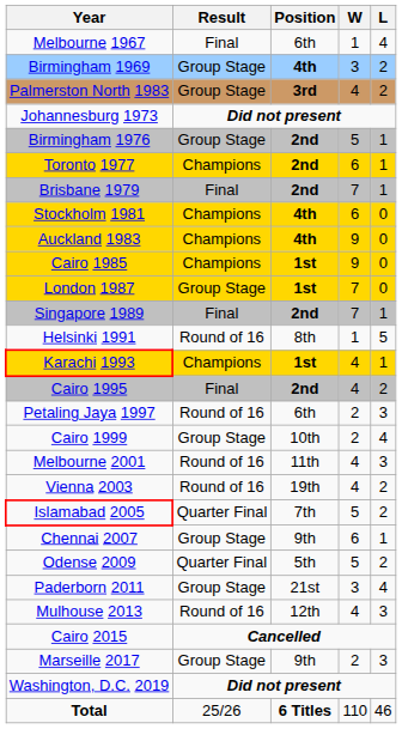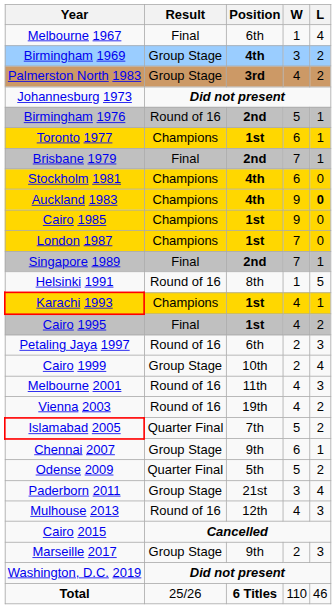Birmingham 1976 | Result: Group Stage -> Round of 16
Toronto 1977 | Position: 2nd -> 1st
Auckland 1983 | L: normal -> bold
London 1987 | Result: Group Stage -> Champions
Cairo 1995 | Position: 2nd -> 1st
